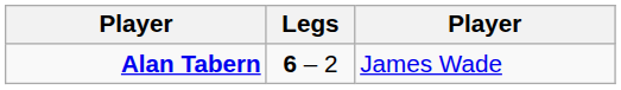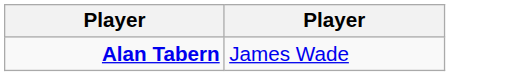- column: Legs | 6 – 2
